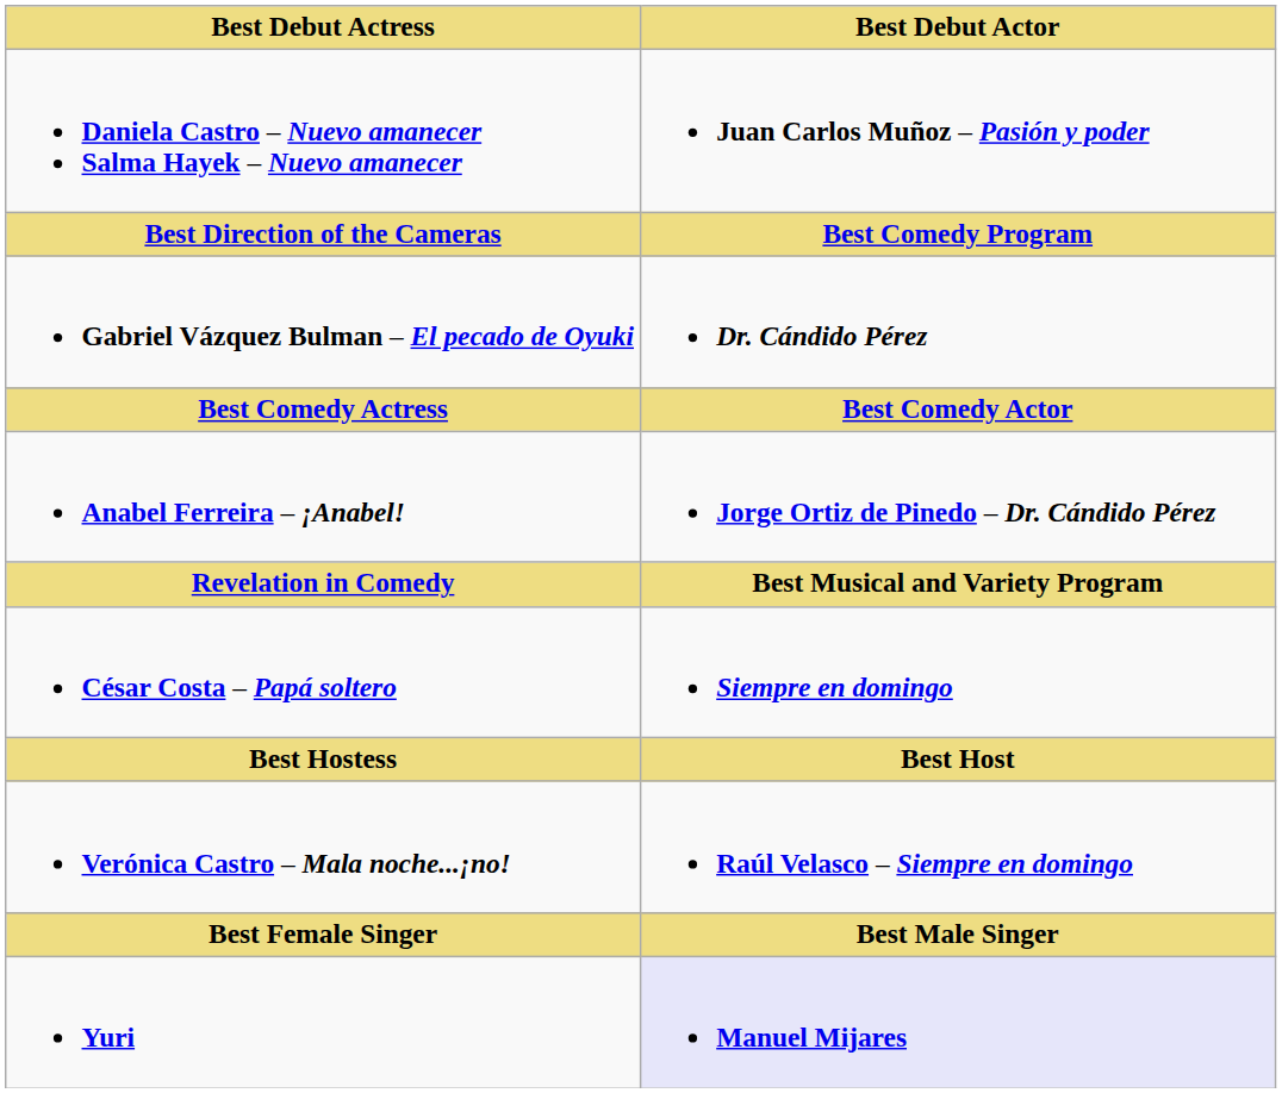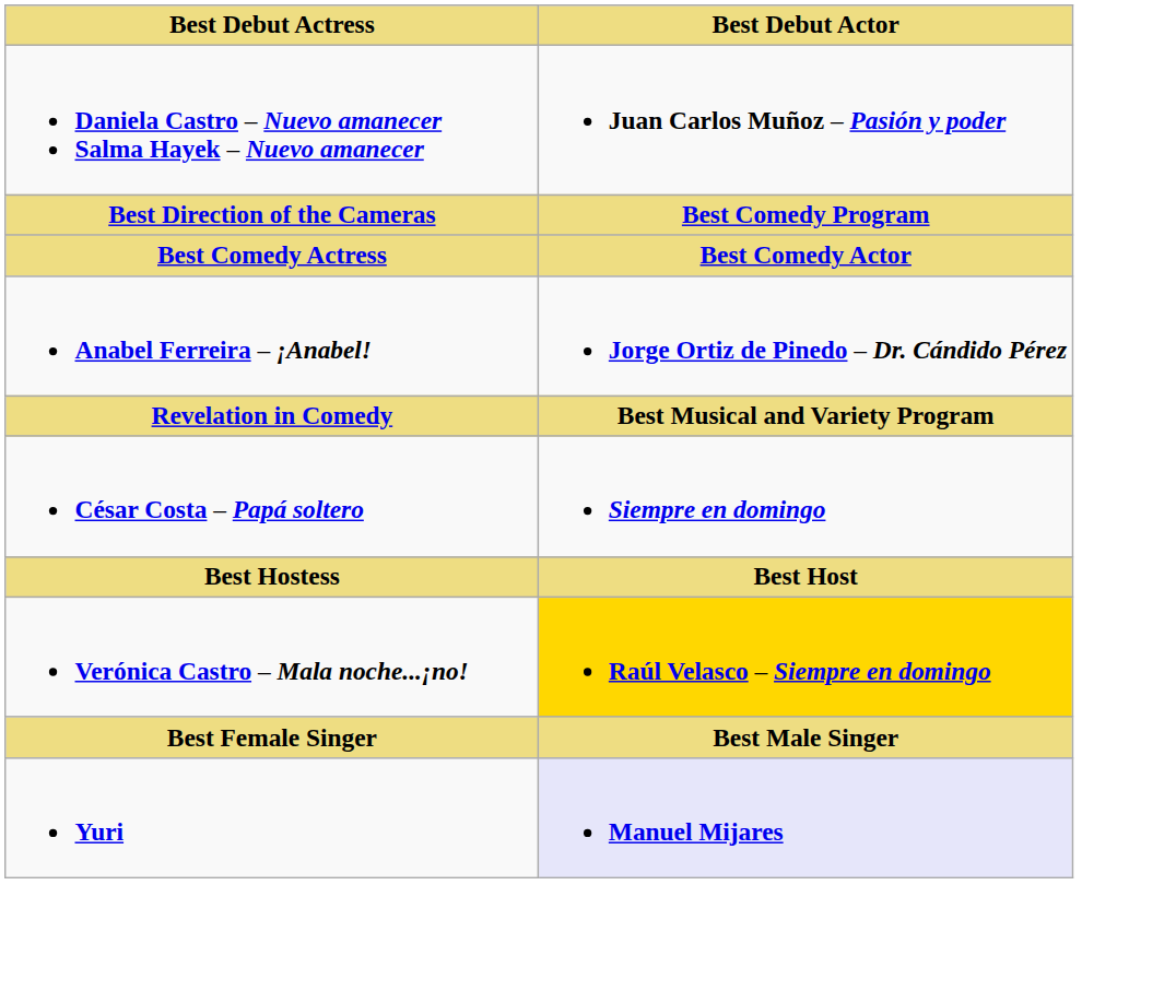- row: Gabriel Vázquez Bulman – El pecado de Oyuki | Dr. Cándido Pérez
Verónica Castro – Mala noche...¡no! | Best Debut Actor: no background -> gold background
